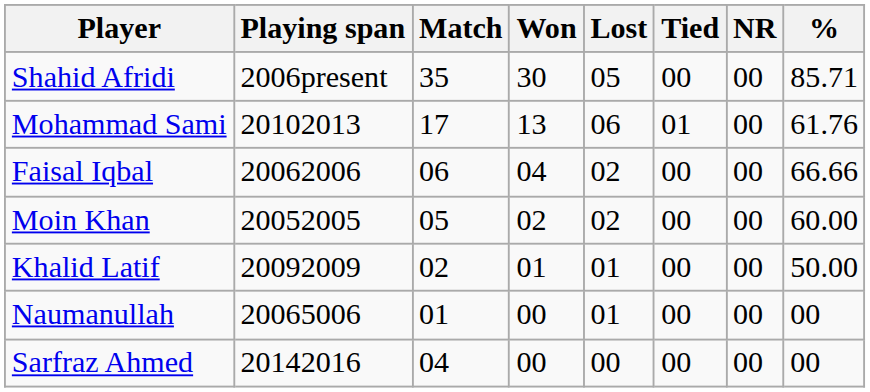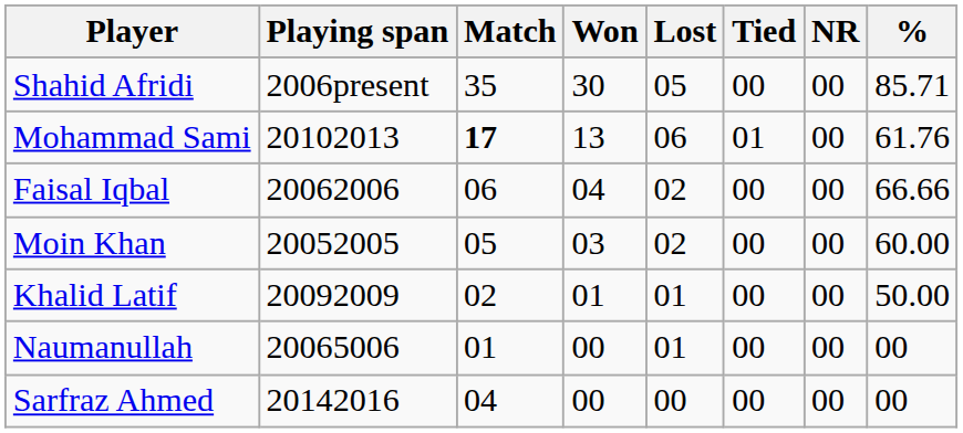Mohammad Sami | Match: normal -> bold
Moin Khan | Won: 02 -> 03
